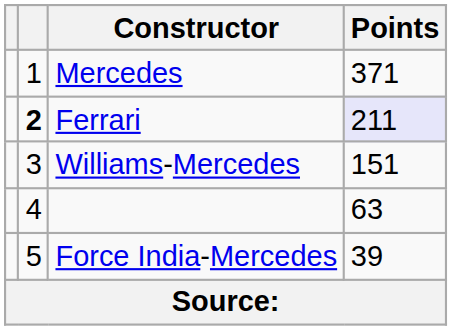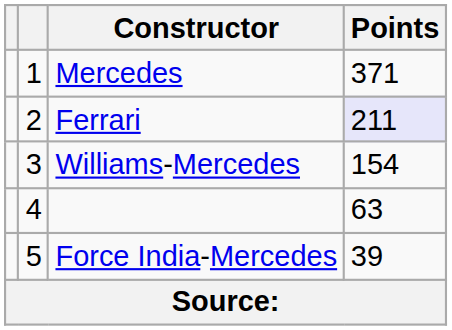Ferrari | column 2: bold -> normal
Williams-Mercedes | Points: 151 -> 154
